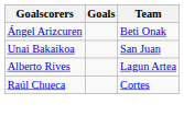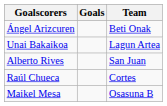Unai Bakaikoa | Team: San Juan -> Lagun Artea
Alberto Rives | Team: Lagun Artea -> San Juan
+ row: Maikel Mesa | Osasuna B
